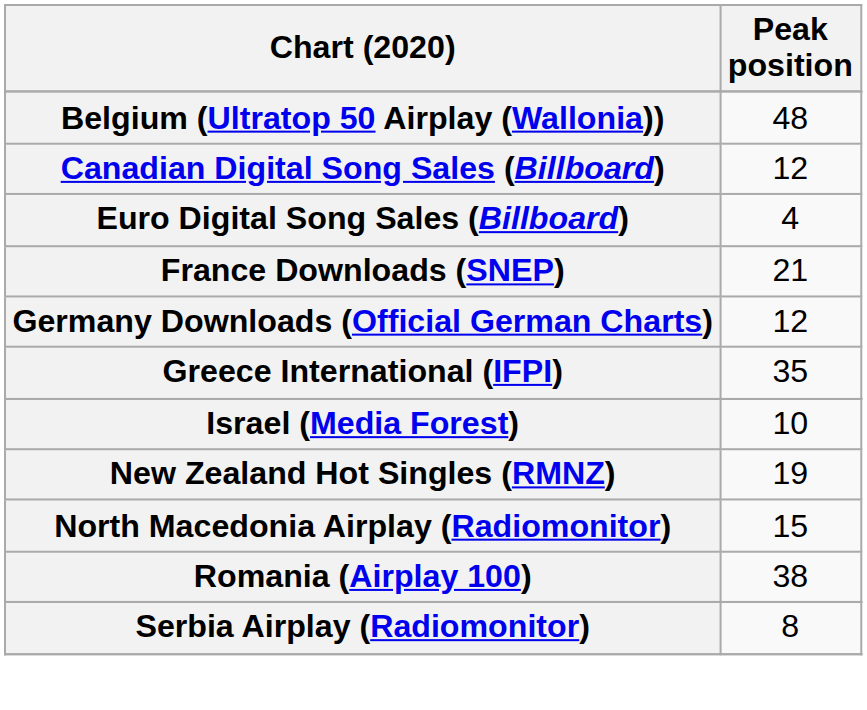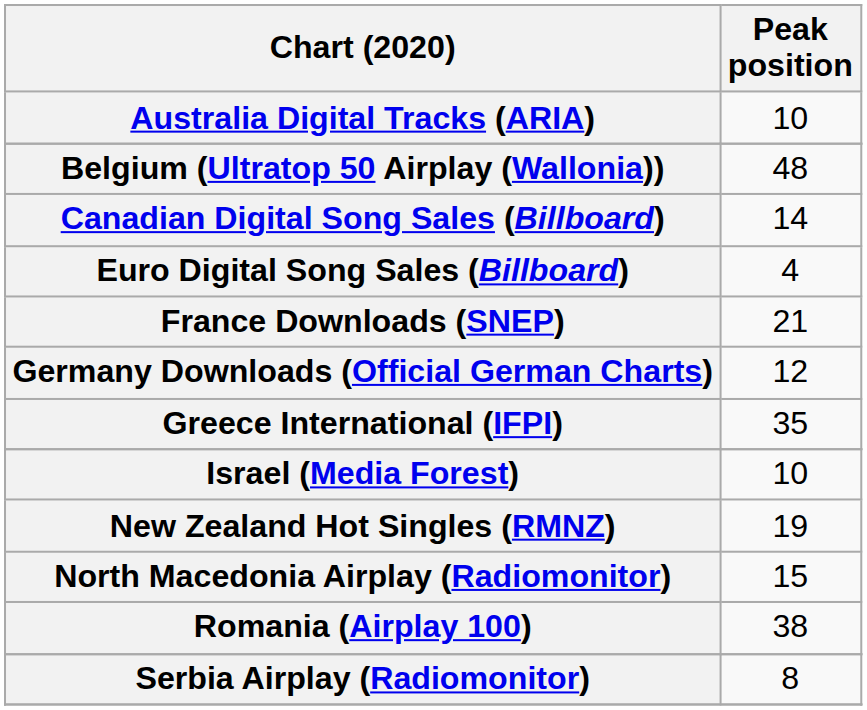+ row: Australia Digital Tracks (ARIA) | 10
Canadian Digital Song Sales (Billboard) | Peak position: 12 -> 14
